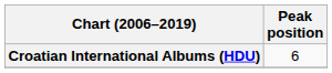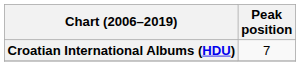Croatian International Albums (HDU) | Peak position: 6 -> 7
